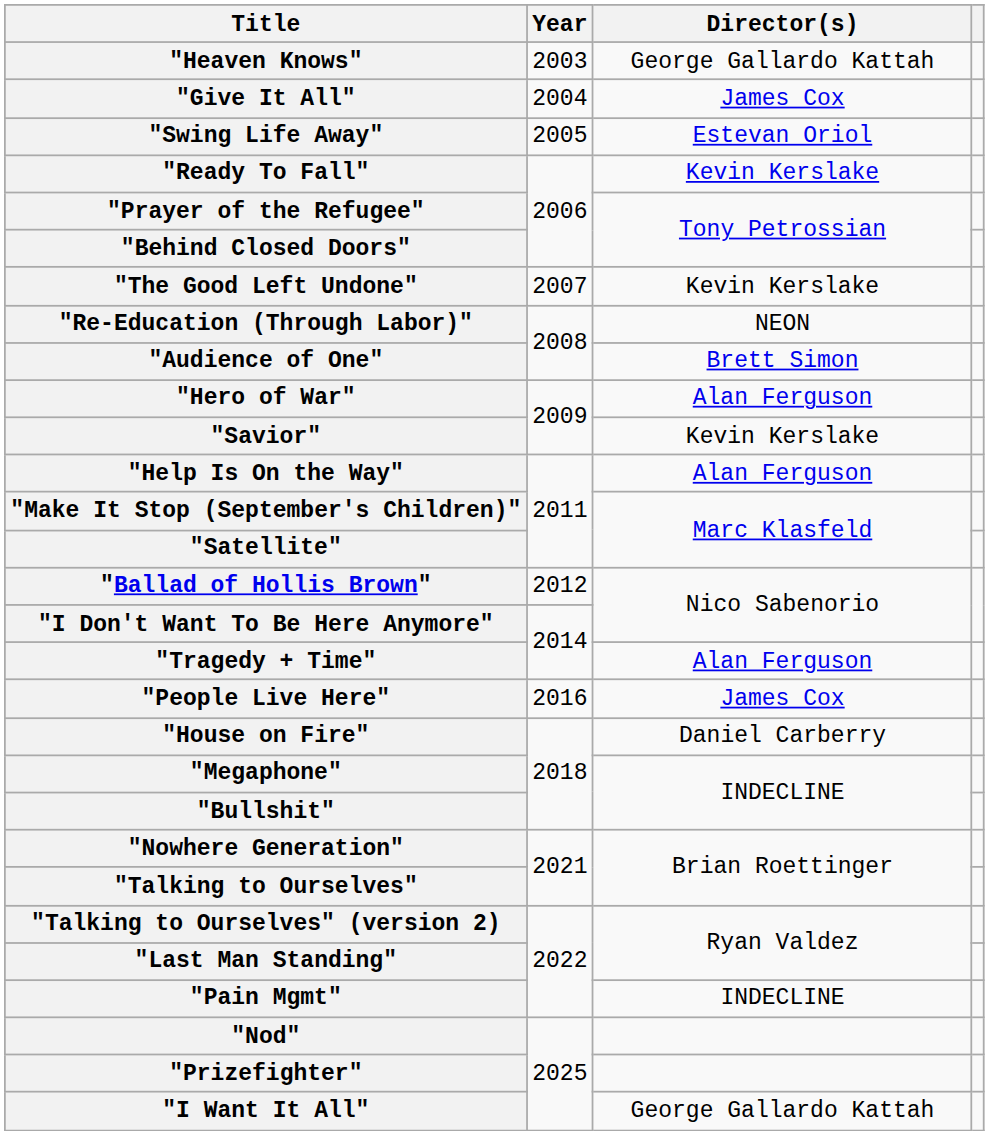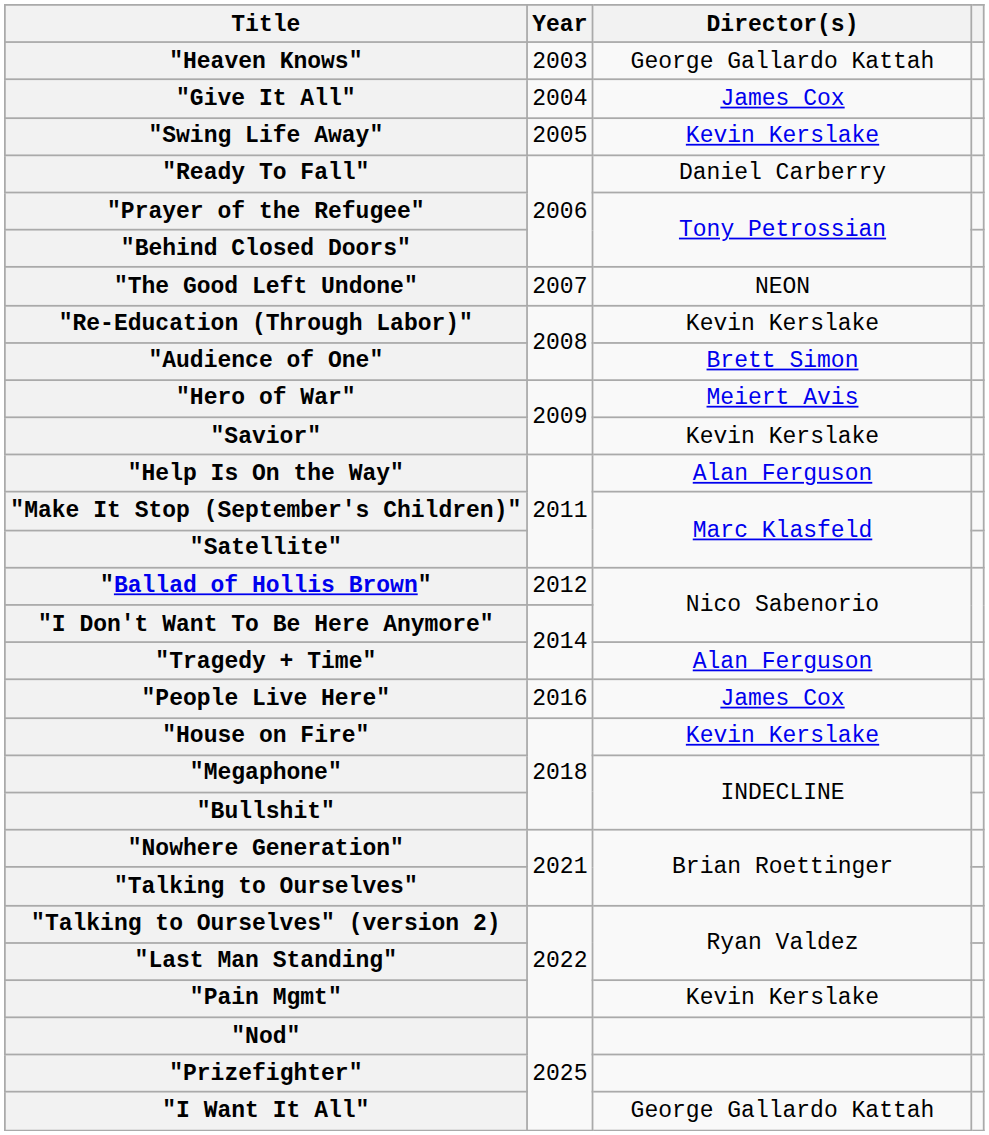"Swing Life Away" | Director(s): Estevan Oriol -> Kevin Kerslake
"Ready To Fall" | Director(s): Kevin Kerslake -> Daniel Carberry
"The Good Left Undone" | Director(s): Kevin Kerslake -> NEON
"Re-Education (Through Labor)" | Director(s): NEON -> Kevin Kerslake
"Hero of War" | Director(s): Alan Ferguson -> Meiert Avis
"House on Fire" | Director(s): Daniel Carberry -> Kevin Kerslake
"Pain Mgmt" | Director(s): INDECLINE -> Kevin Kerslake
